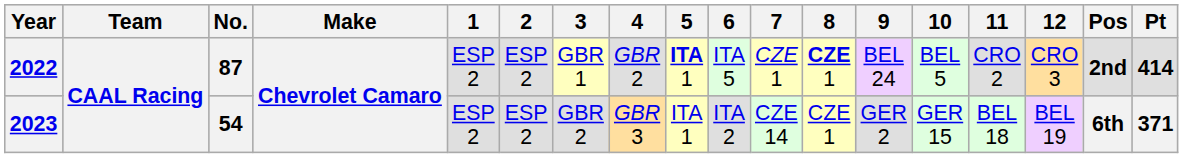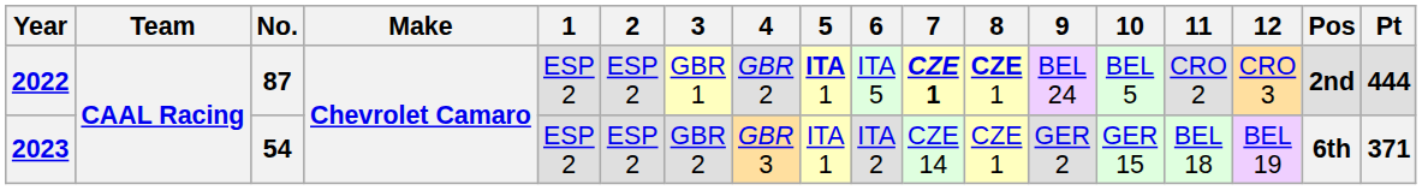2022 | 7: normal -> bold
2022 | Pt: 414 -> 444
